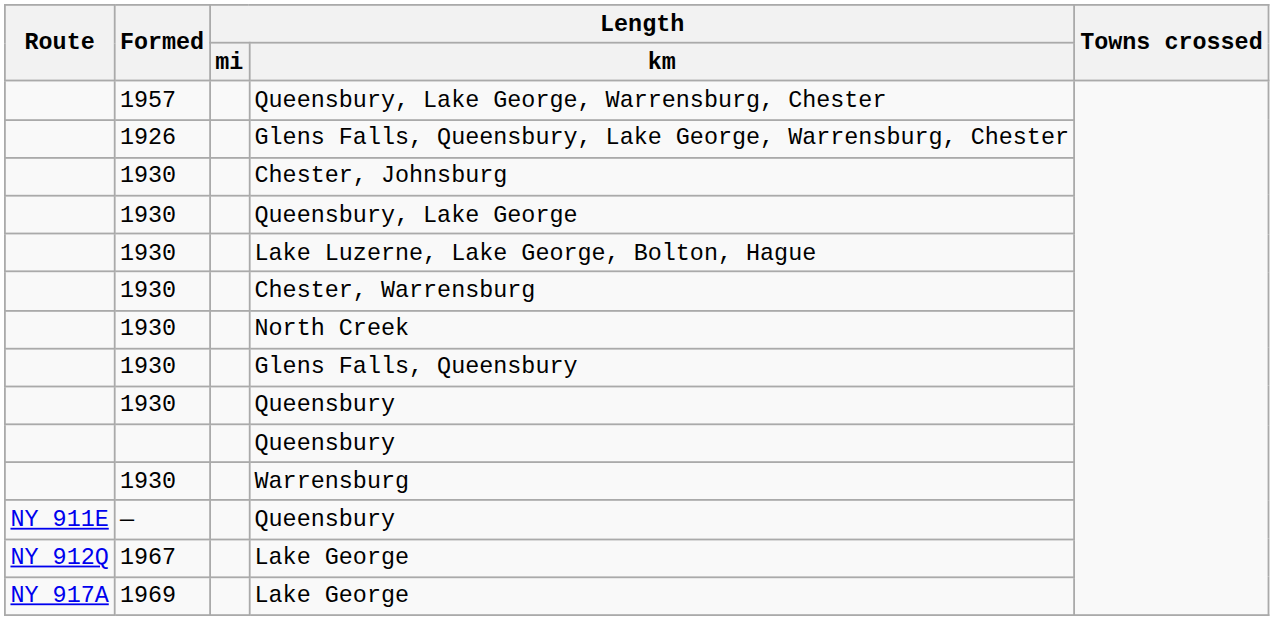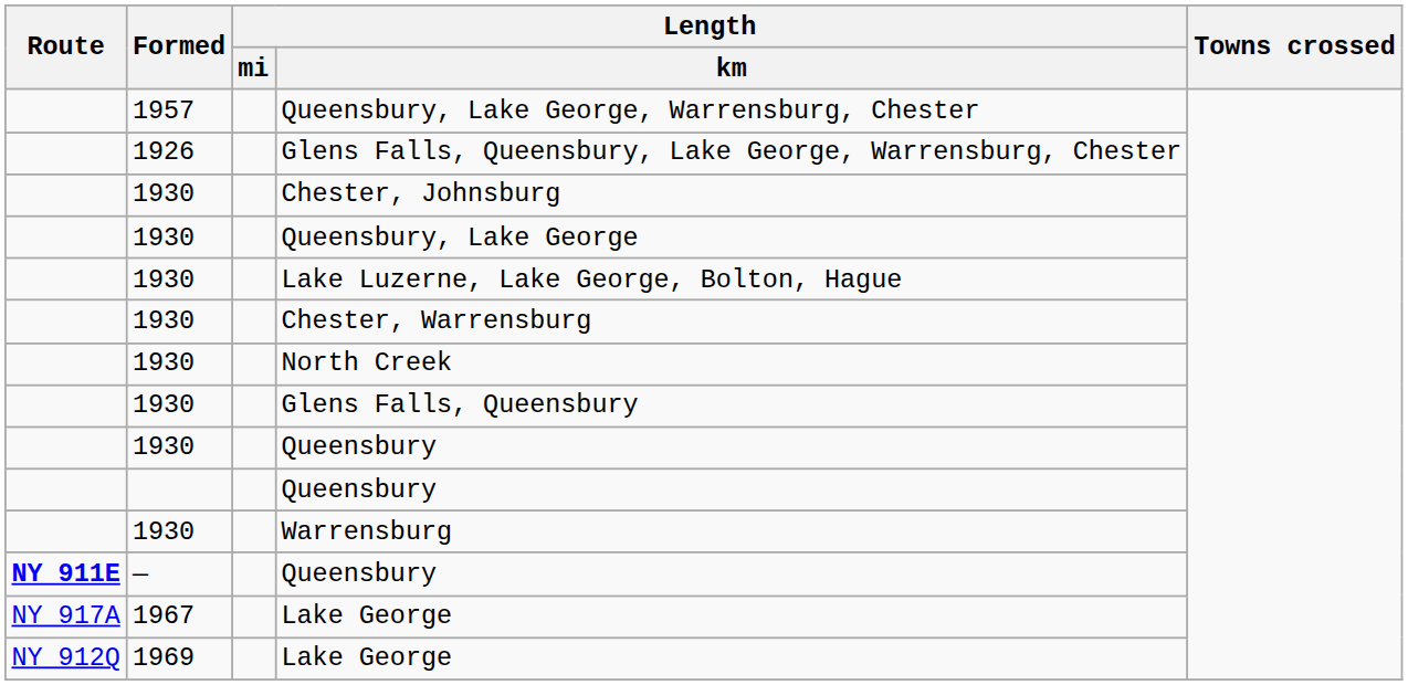— / Queensbury | Route: normal -> bold
1967 / Lake George | Route: NY 912Q -> NY 917A
1969 / Lake George | Route: NY 917A -> NY 912Q
